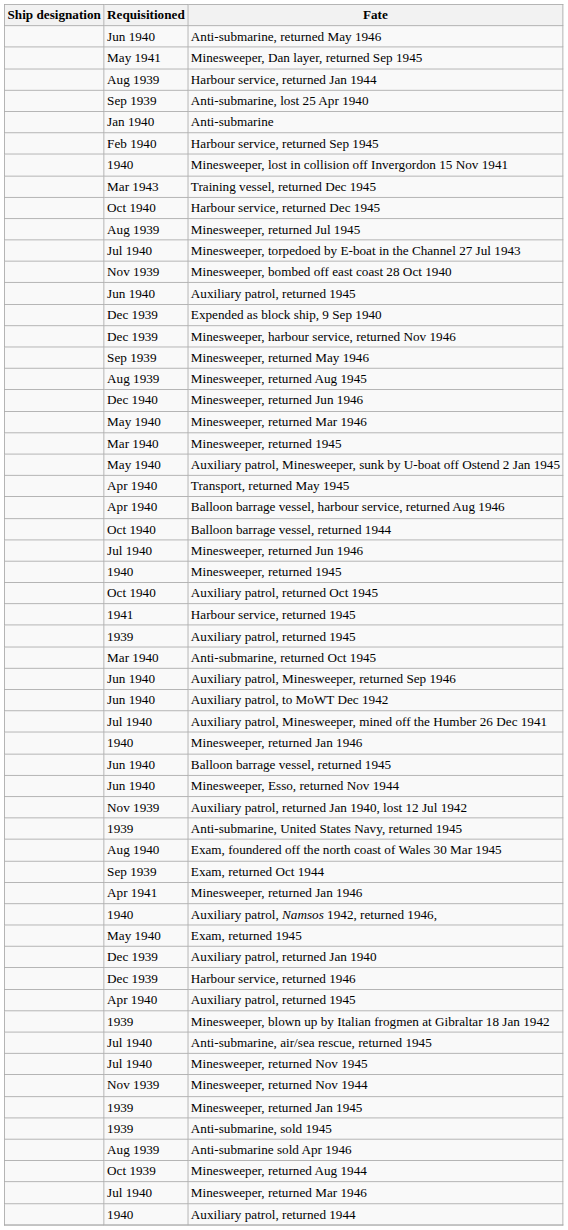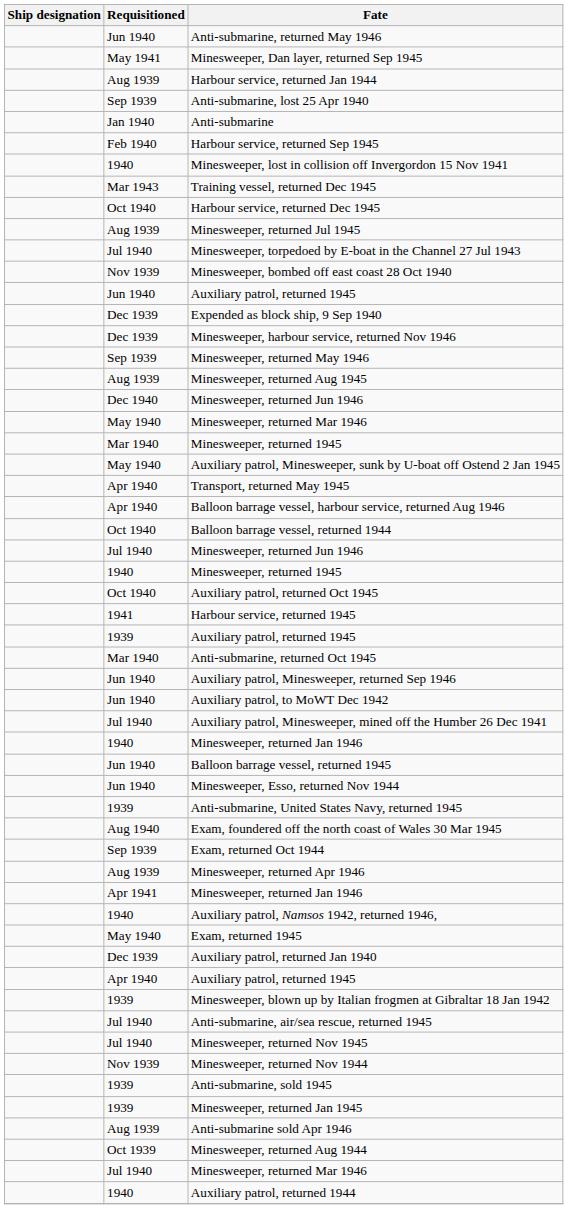- row: Nov 1939 | Auxiliary patrol, returned Jan 1940, lost 12 Jul 1942
+ row: Aug 1939 | Minesweeper, returned Apr 1946
- row: Dec 1939 | Harbour service, returned 1946
rows swapped: Minesweeper, returned Jan 1945 <-> Anti-submarine, sold 1945
